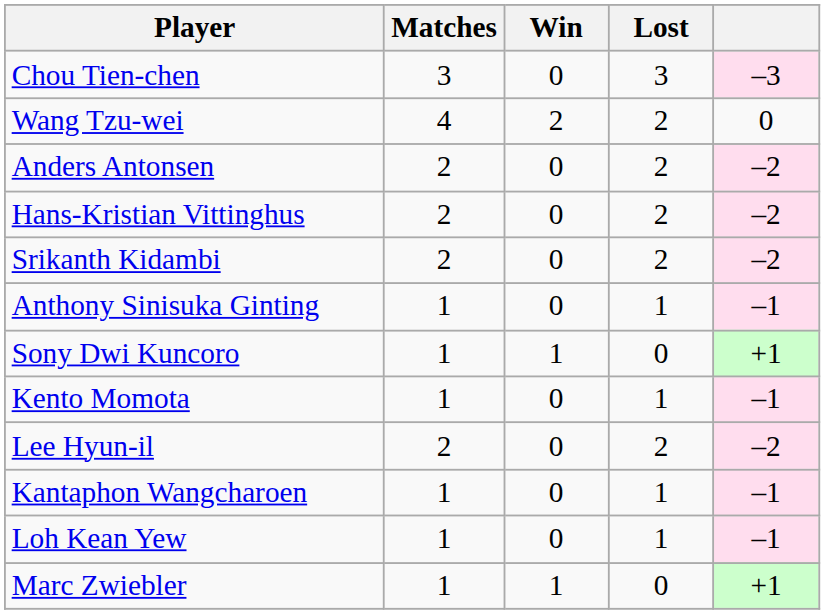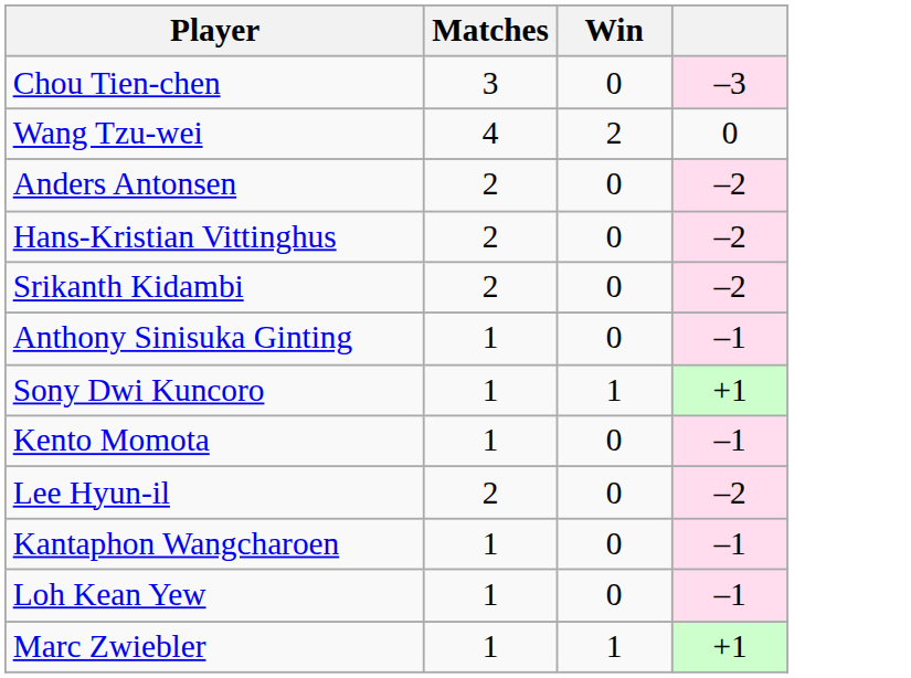- column: Lost | 3 | 2 | 2 | 2 | 2 | 1 | 0 | 1 | 2 | 1 | 1 | 0
